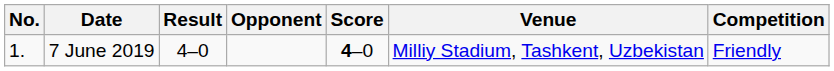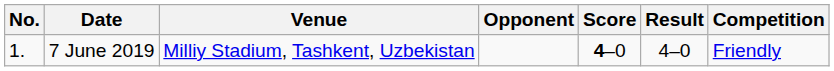columns swapped: Venue <-> Result
